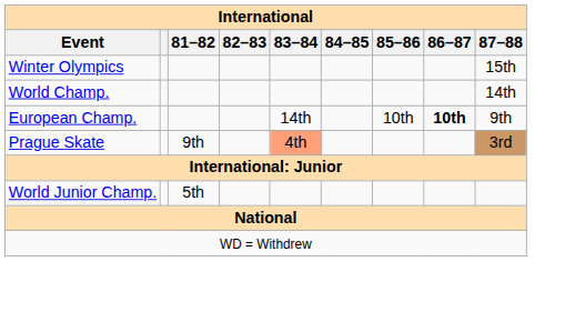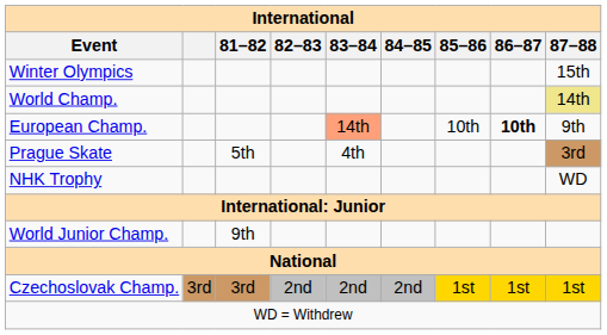World Champ. | 87–88: no background -> khaki background
European Champ. | 83–84: no background -> lightsalmon background
Prague Skate | 81–82: 9th -> 5th
Prague Skate | 83–84: lightsalmon background -> no background
+ row: NHK Trophy | WD
World Junior Champ. | 81–82: 5th -> 9th
+ row: Czechoslovak Champ. | 3rd | 3rd | 2nd | 2nd | 2nd | 1st | 1st | 1st
